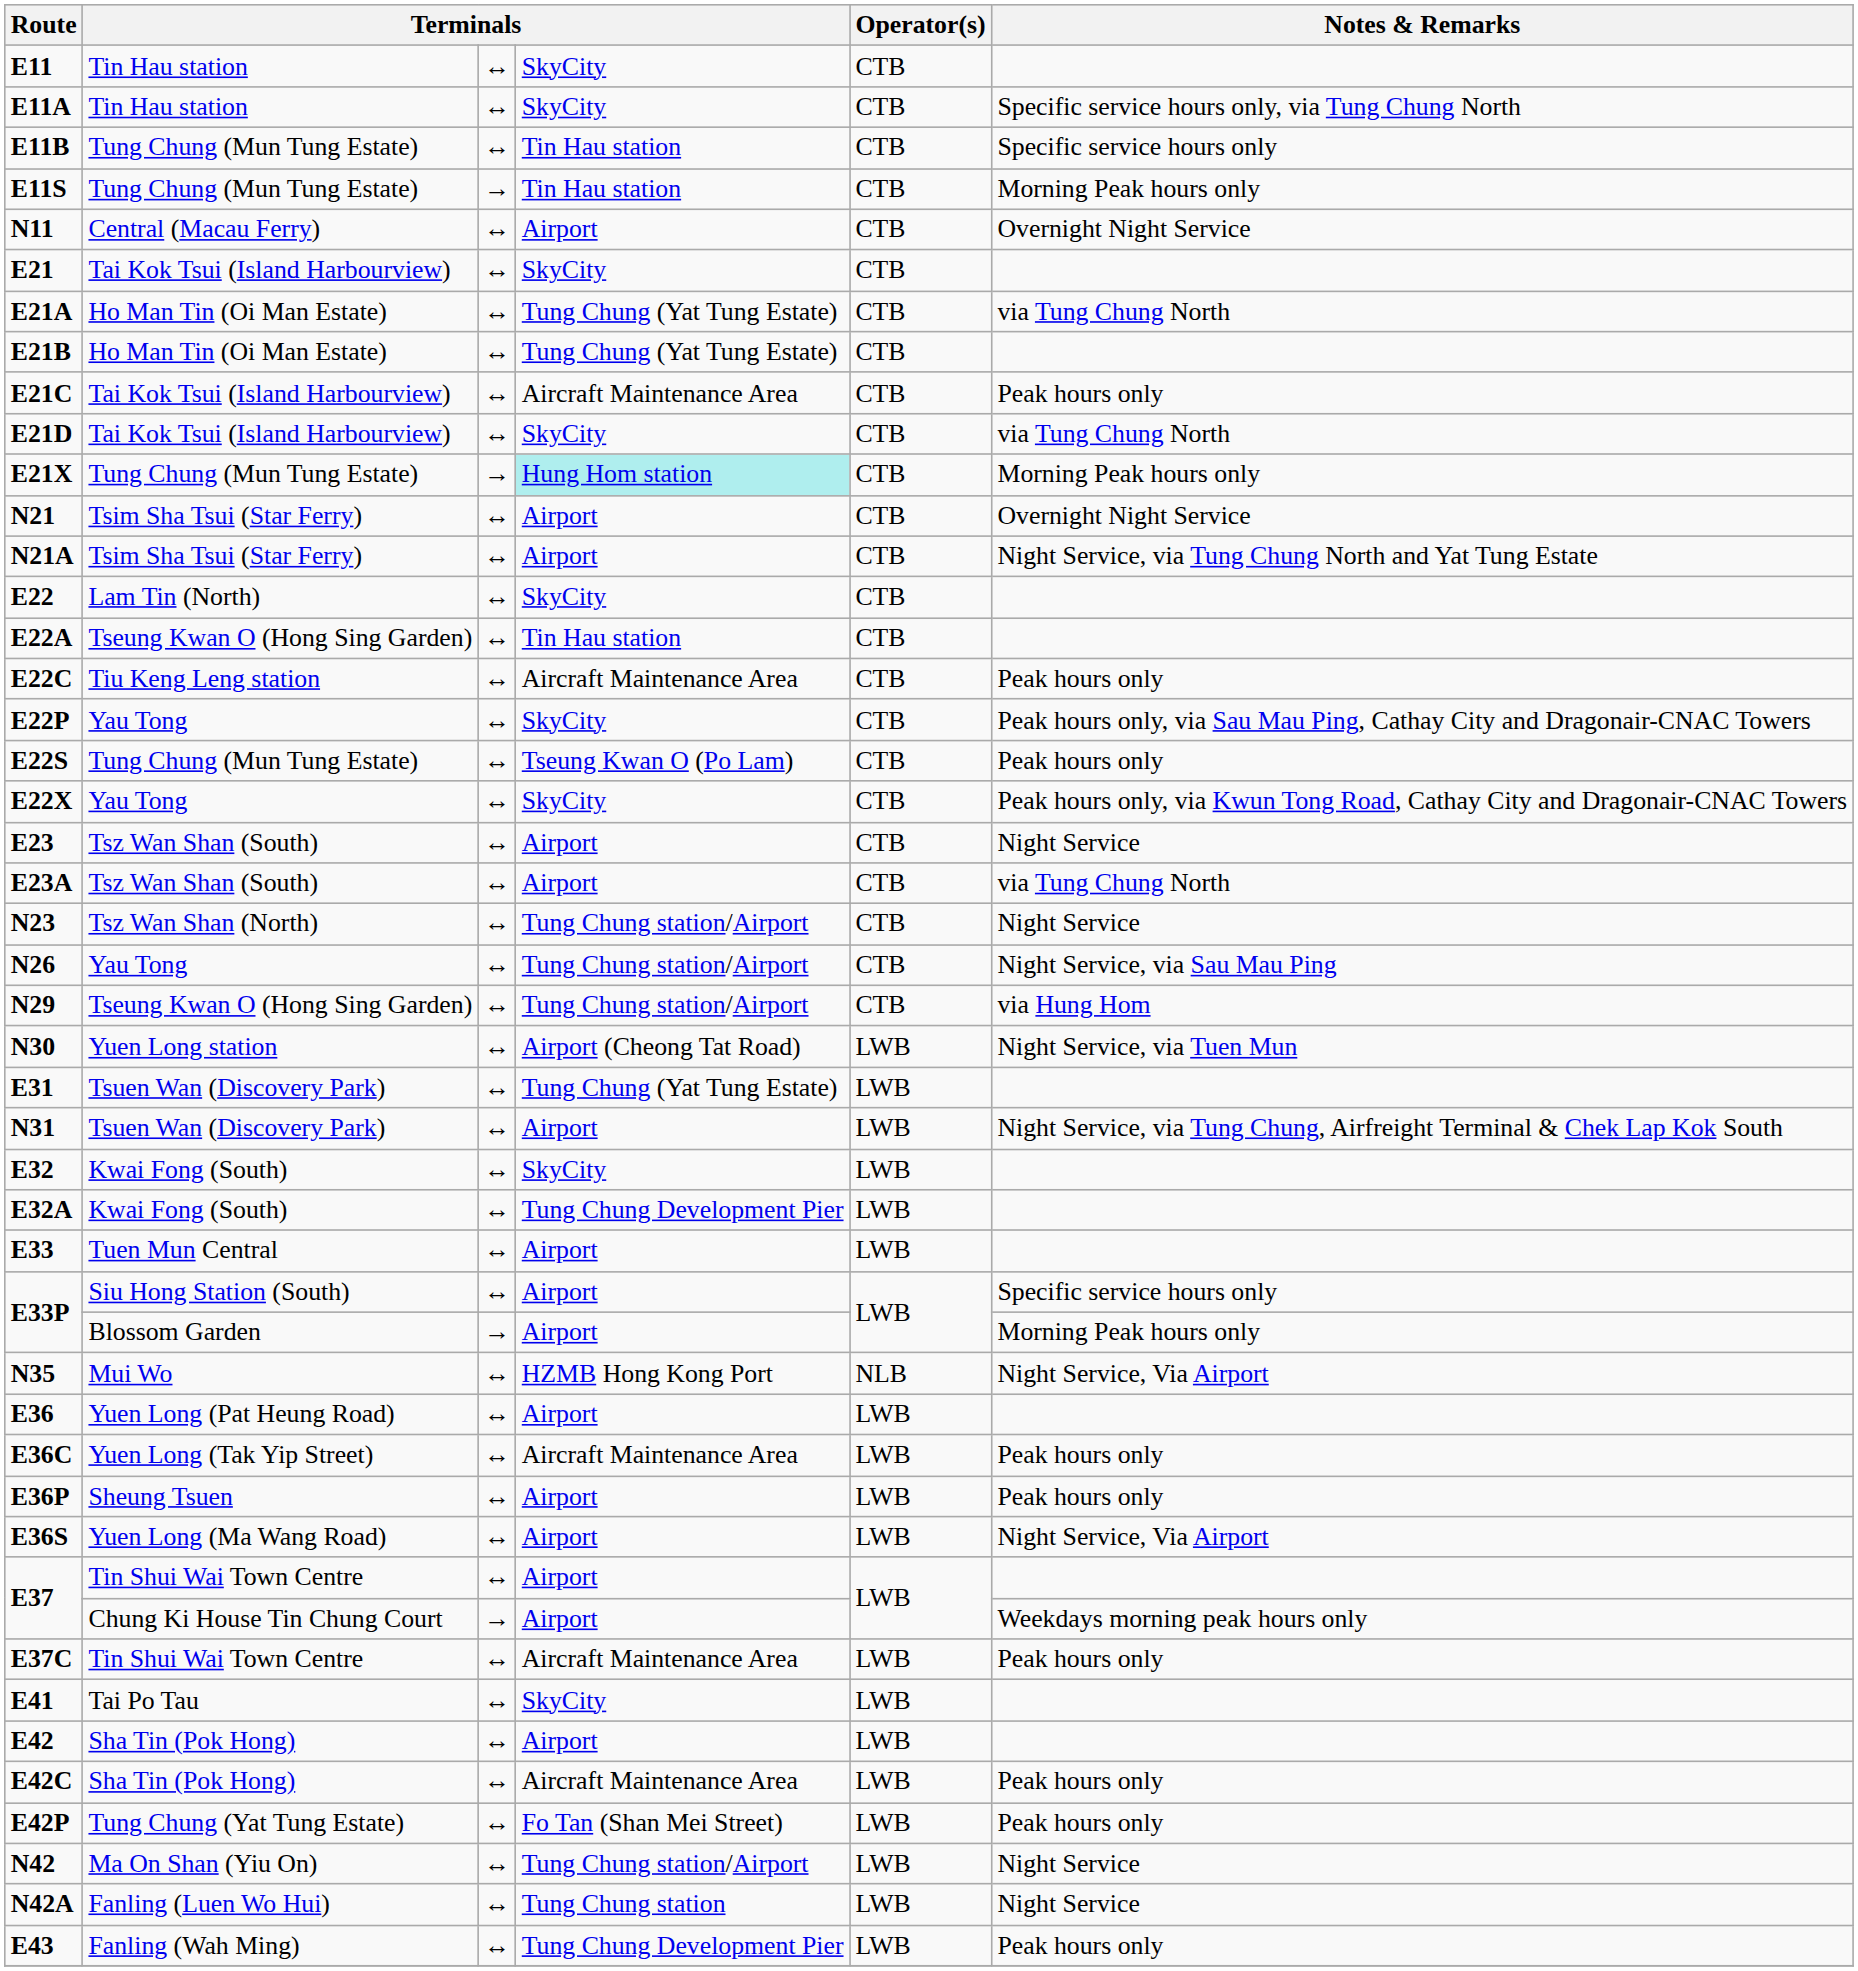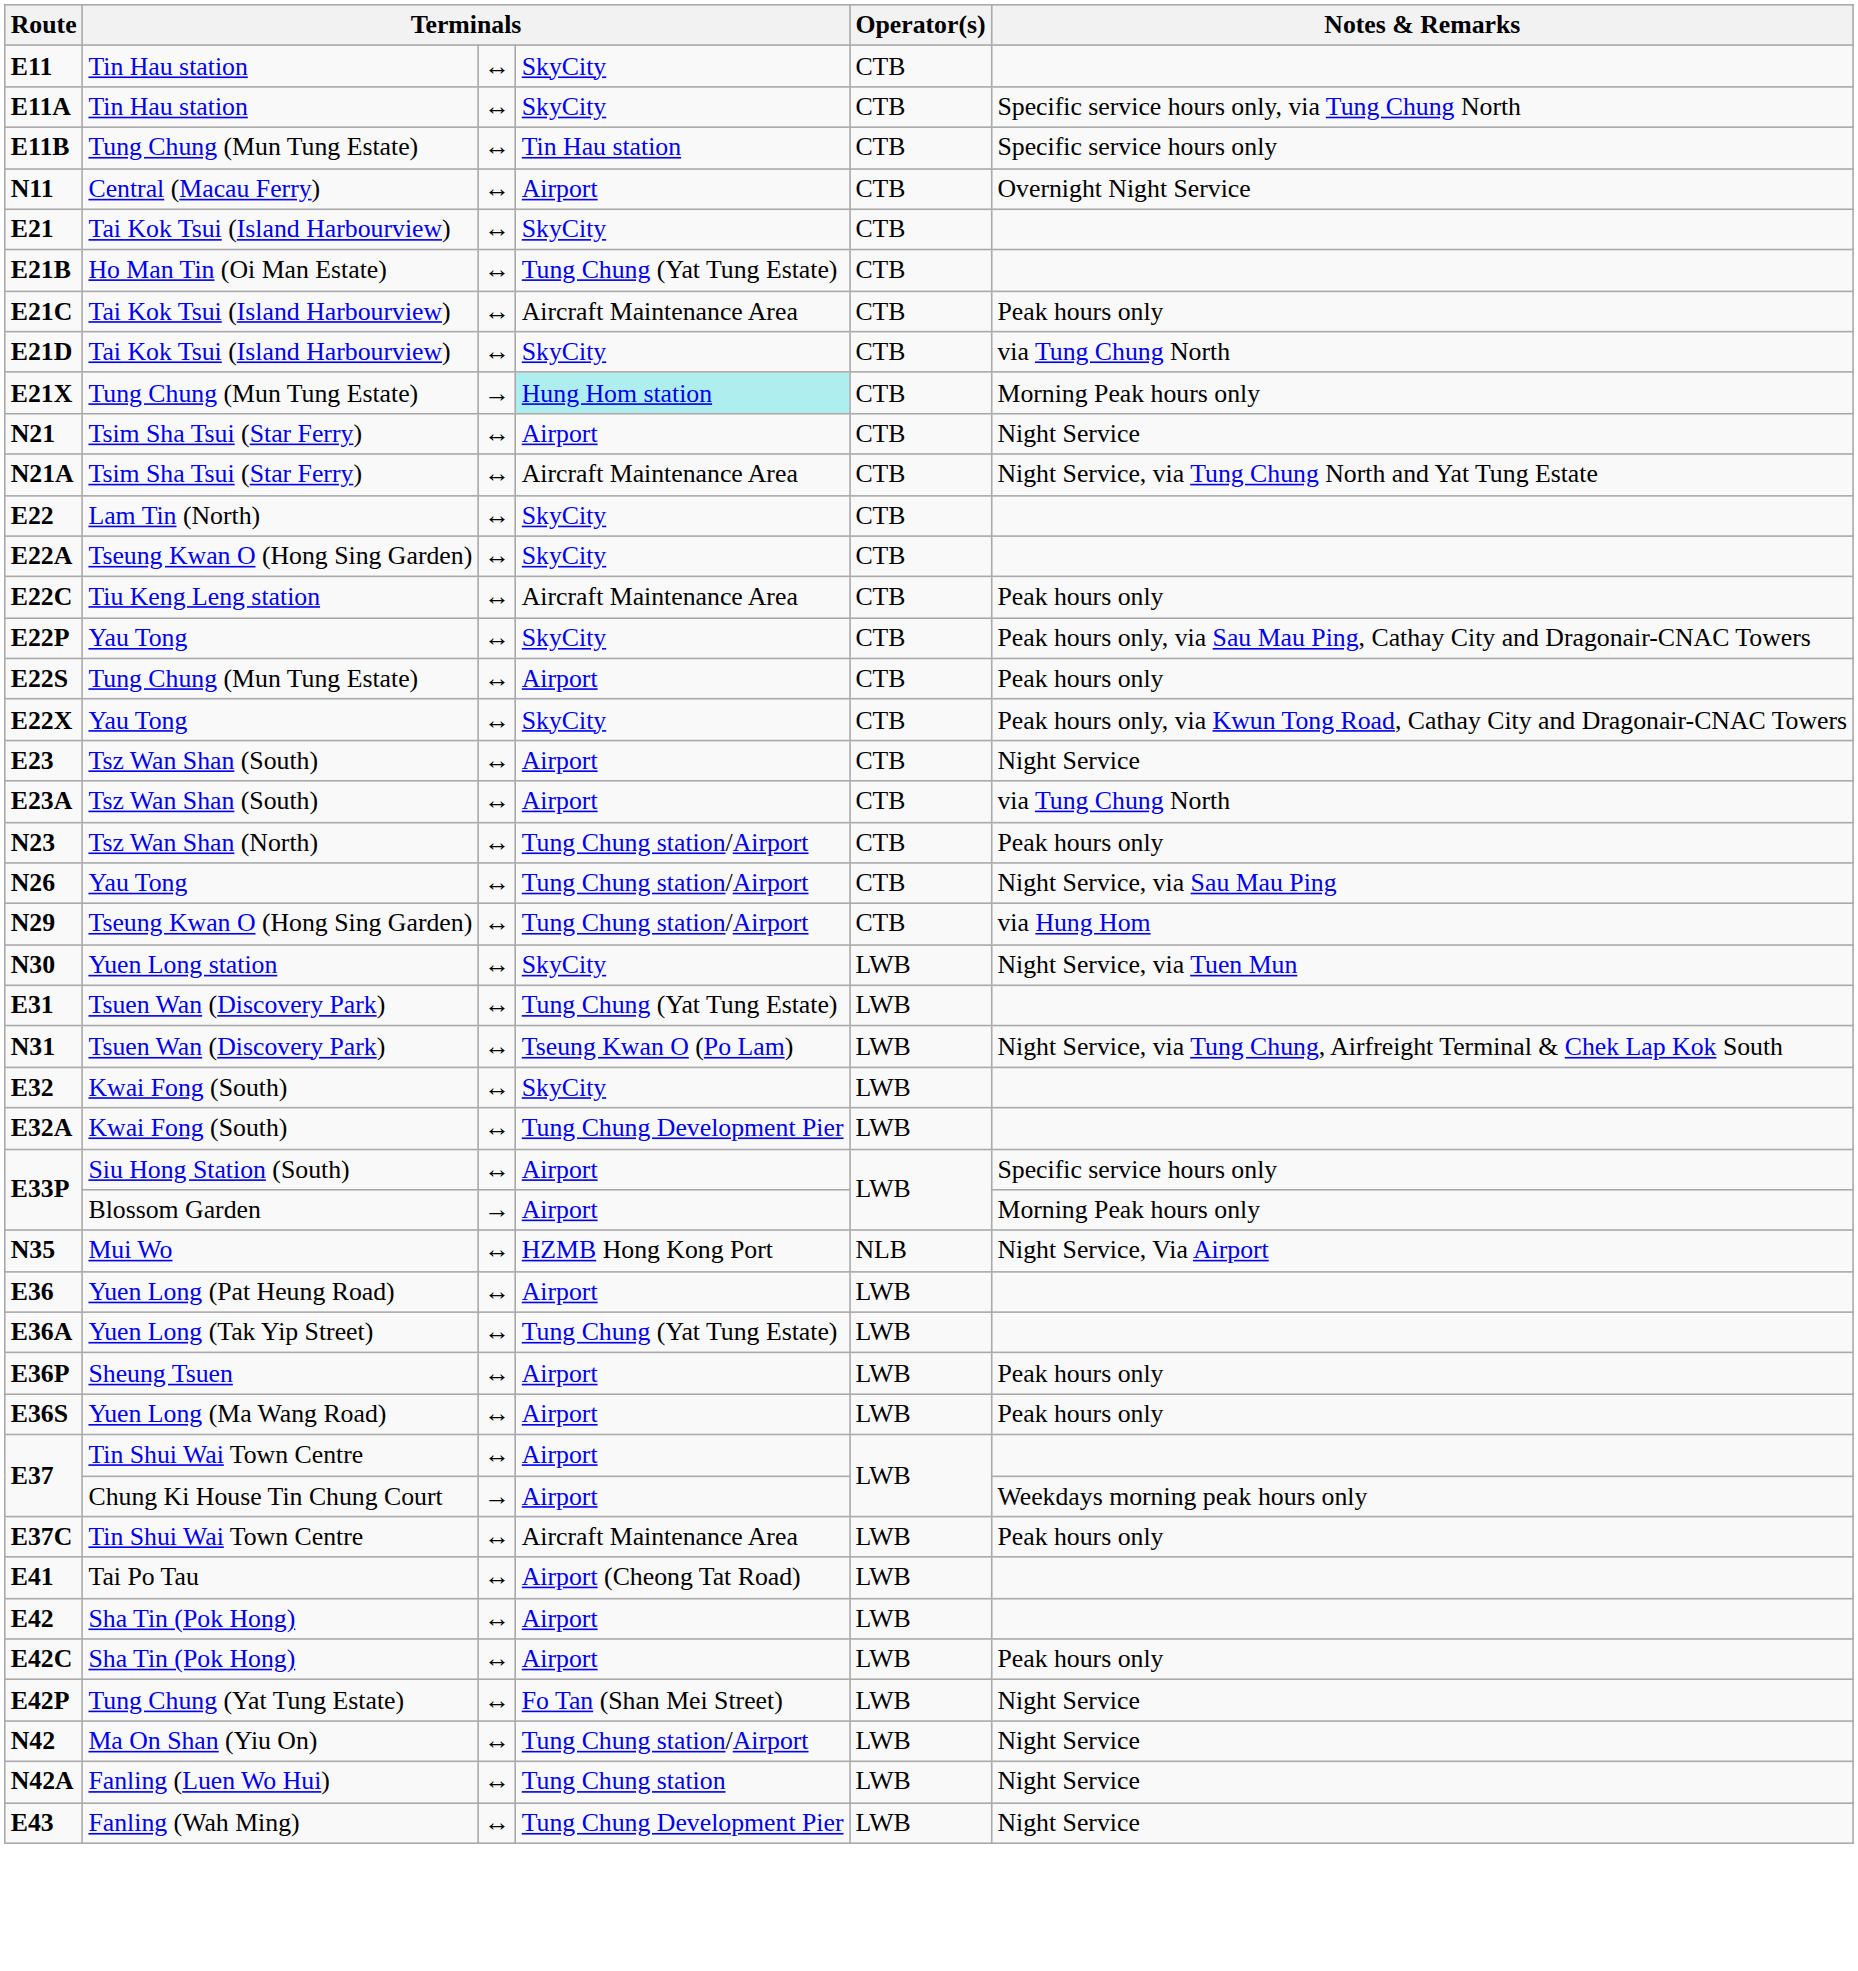- row: E11S | Tung Chung (Mun Tung Estate) | → | Tin Hau station | CTB | Morning Peak hours only
- row: E21A | Ho Man Tin (Oi Man Estate) | ↔ | Tung Chung (Yat Tung Estate) | CTB | via Tung Chung North
N21 | Notes & Remarks: Overnight Night Service -> Night Service
N21A | column 4: Airport -> Aircraft Maintenance Area
E22A | column 4: Tin Hau station -> SkyCity
E22S | column 4: Tseung Kwan O (Po Lam) -> Airport
N23 | Notes & Remarks: Night Service -> Peak hours only
N30 | column 4: Airport (Cheong Tat Road) -> SkyCity
N31 | column 4: Airport -> Tseung Kwan O (Po Lam)
- row: E33 | Tuen Mun Central | ↔ | Airport | LWB
+ row: E36A | Yuen Long (Tak Yip Street) | ↔ | Tung Chung (Yat Tung Estate) | LWB
- row: E36C | Yuen Long (Tak Yip Street) | ↔ | Aircraft Maintenance Area | LWB | Peak hours only
E36S | Notes & Remarks: Night Service, Via Airport -> Peak hours only
E41 | column 4: SkyCity -> Airport (Cheong Tat Road)
E42C | column 4: Aircraft Maintenance Area -> Airport
E42P | Notes & Remarks: Peak hours only -> Night Service
E43 | Notes & Remarks: Peak hours only -> Night Service
